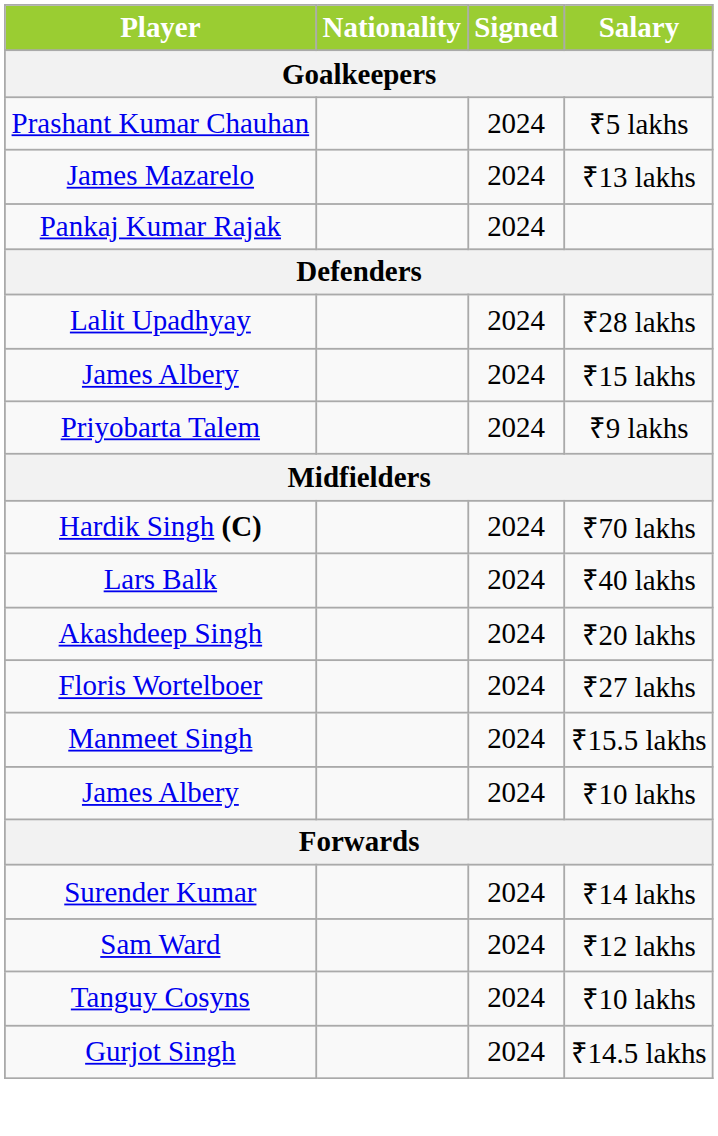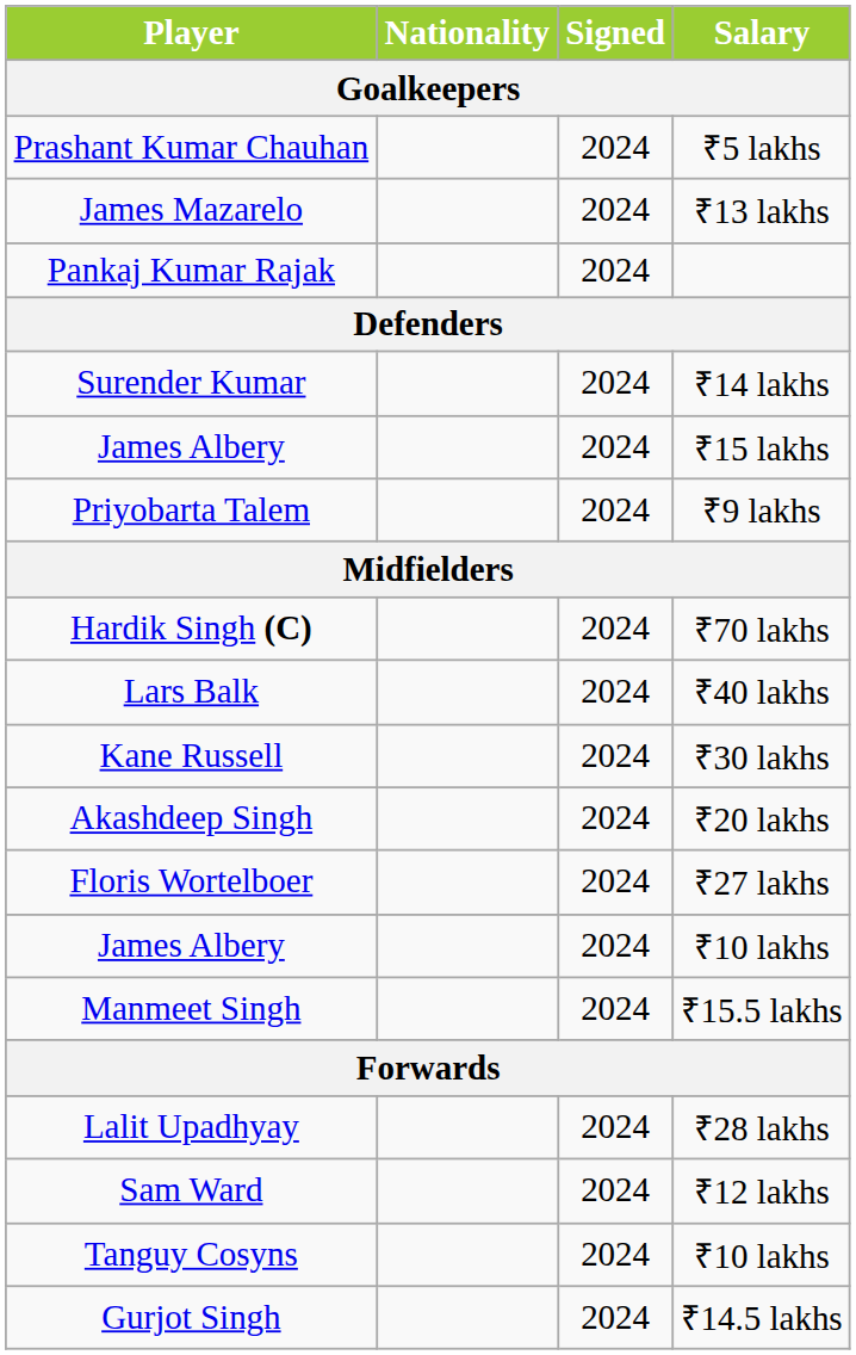rows swapped: Surender Kumar <-> Lalit Upadhyay
+ row: Kane Russell | 2024 | ₹30 lakhs
rows swapped: James Albery / ₹10 lakhs <-> Manmeet Singh
